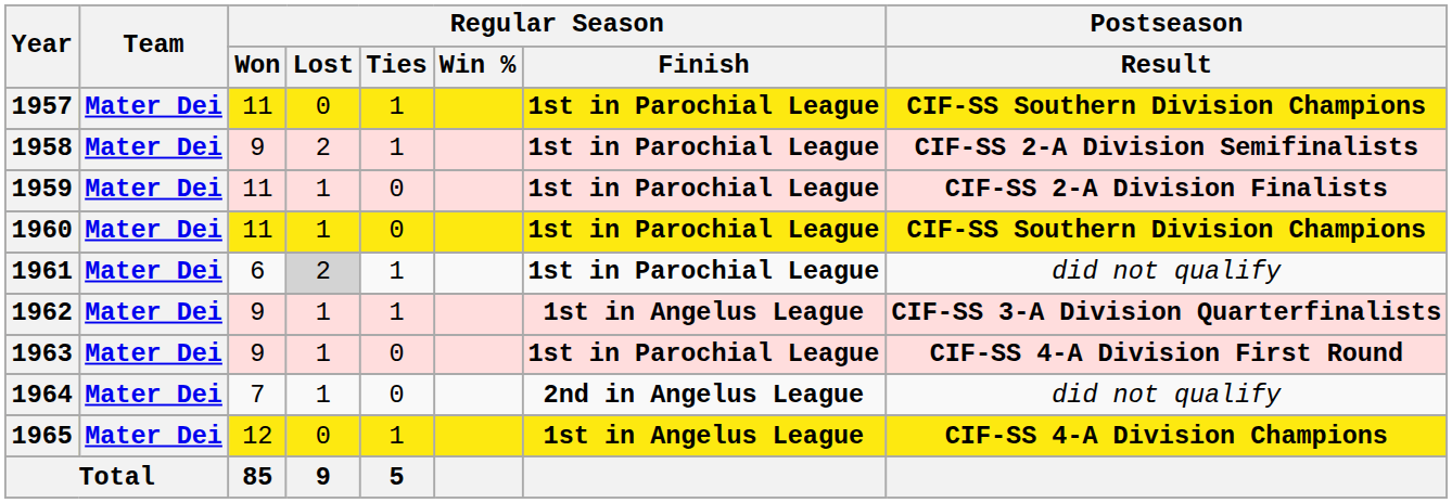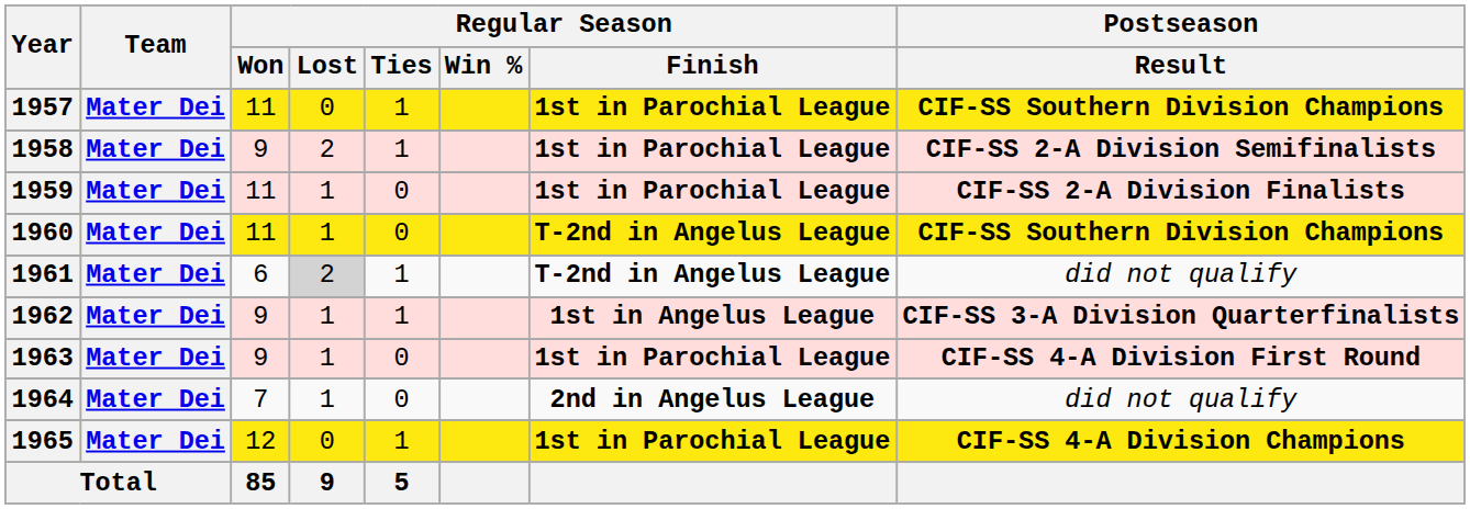1960 | Regular Season / Finish: 1st in Parochial League -> T-2nd in Angelus League
1961 | Regular Season / Finish: 1st in Parochial League -> T-2nd in Angelus League
1965 | Regular Season / Finish: 1st in Angelus League -> 1st in Parochial League
